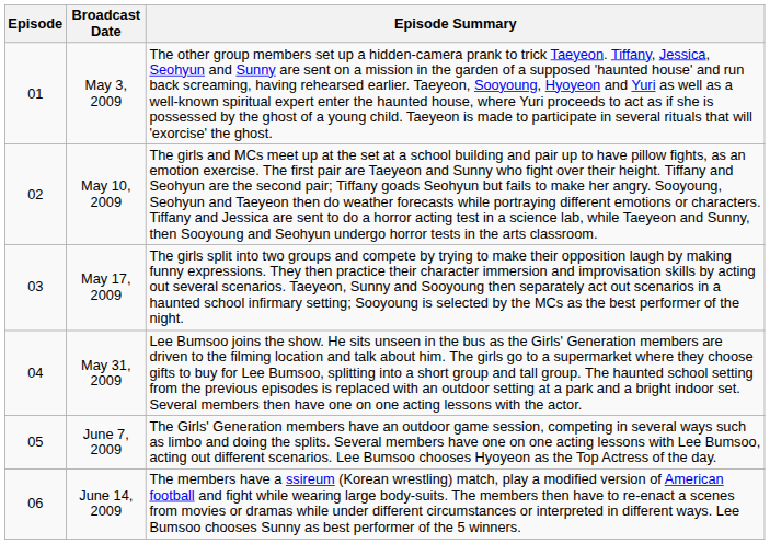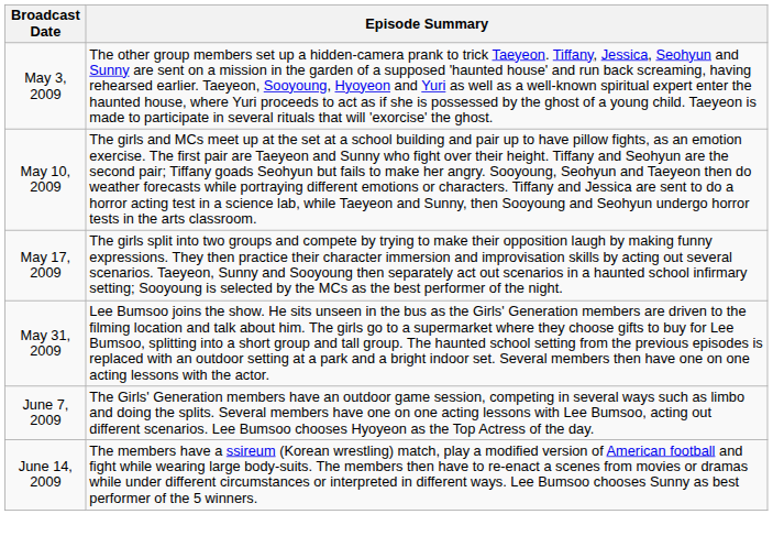- column: Episode | 01 | 02 | 03 | 04 | 05 | 06
